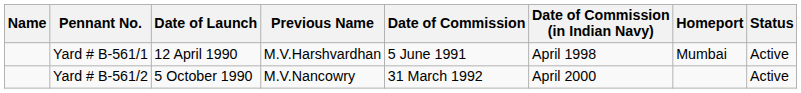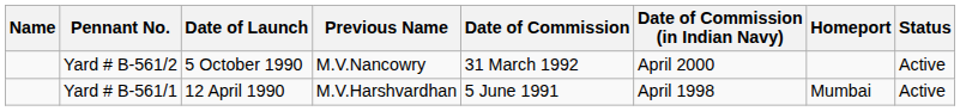rows swapped: Yard # B-561/1 <-> Yard # B-561/2
